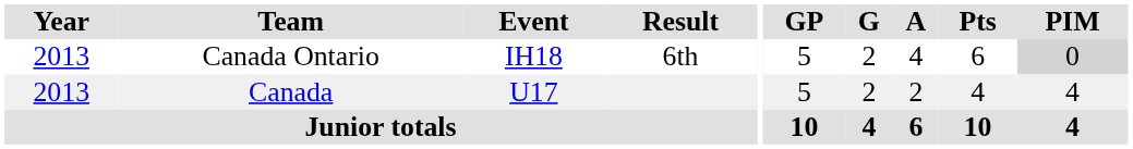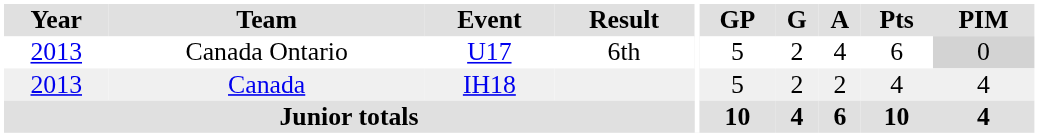Canada Ontario | Event: IH18 -> U17
Canada | Event: U17 -> IH18
